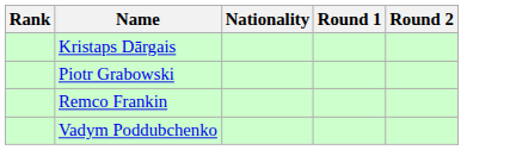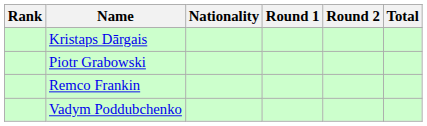+ column: Total
